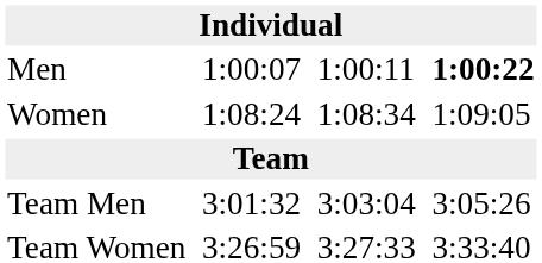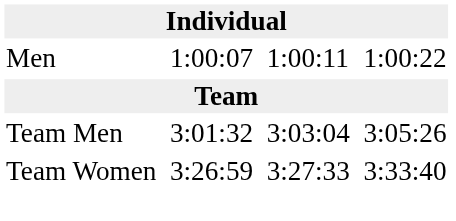Men | column 7: bold -> normal
- row: Women | 1:08:24 | 1:08:34 | 1:09:05
